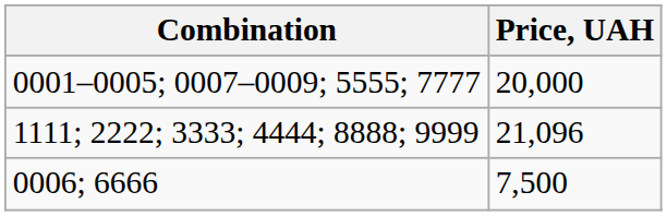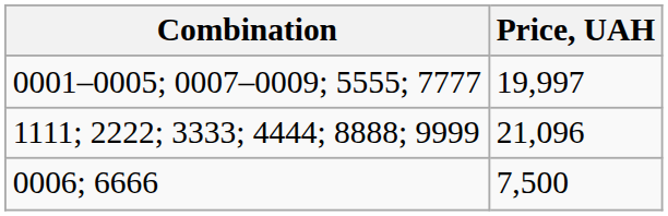0001–0005; 0007–0009; 5555; 7777 | Price, UAH: 20,000 -> 19,997
